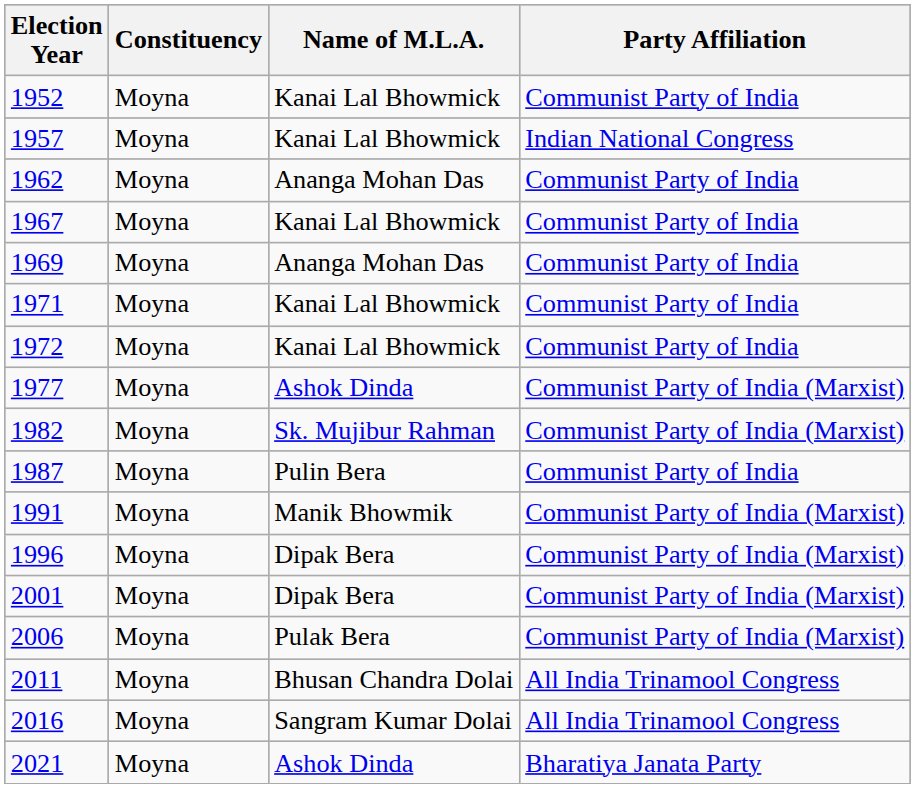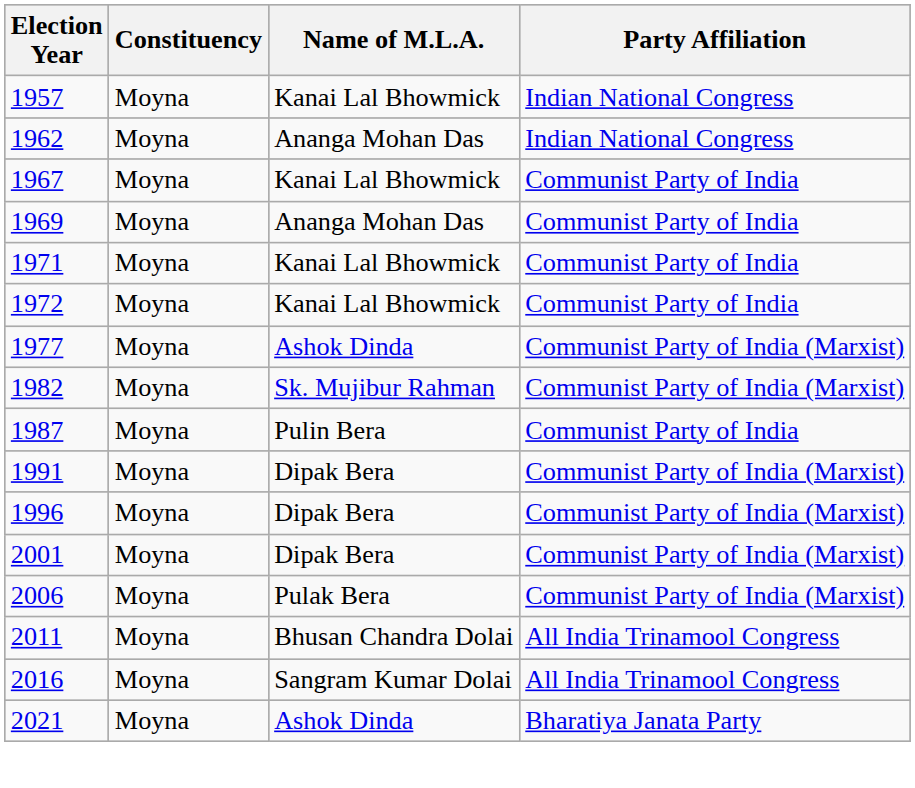- row: 1952 | Moyna | Kanai Lal Bhowmick | Communist Party of India
1962 | Party Affiliation: Communist Party of India -> Indian National Congress
1991 | Name of M.L.A.: Manik Bhowmik -> Dipak Bera
